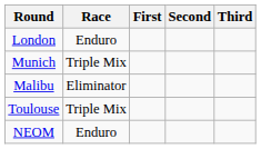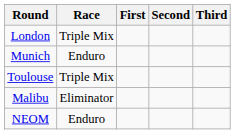London | Race: Enduro -> Triple Mix
Munich | Race: Triple Mix -> Enduro
rows swapped: Malibu <-> Toulouse
